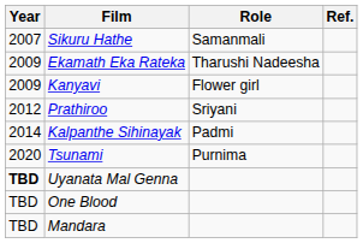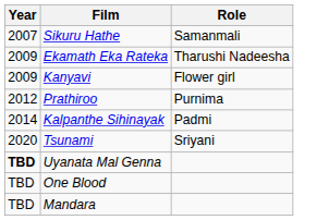- column: Ref.
Prathiroo | Role: Sriyani -> Purnima
Tsunami | Role: Purnima -> Sriyani
